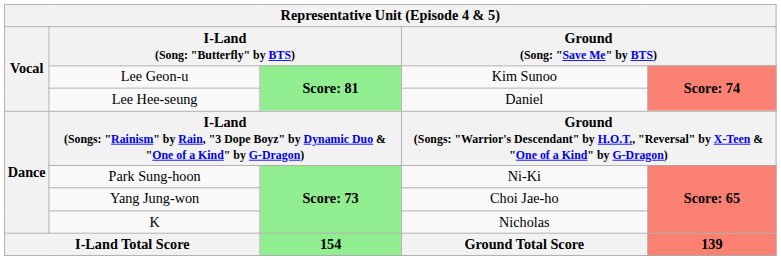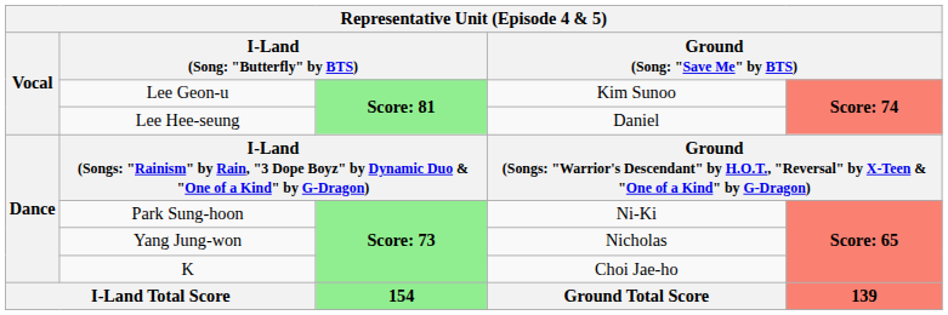Yang Jung-won | column 4: Choi Jae-ho -> Nicholas
K | column 4: Nicholas -> Choi Jae-ho
